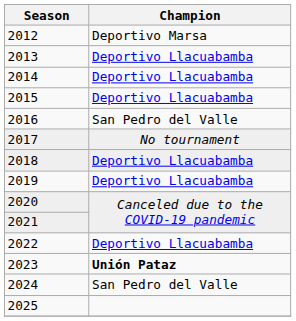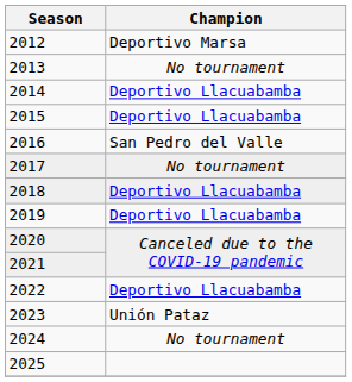2013 | Champion: Deportivo Llacuabamba -> No tournament
2023 | Champion: bold -> normal
2024 | Champion: San Pedro del Valle -> No tournament
